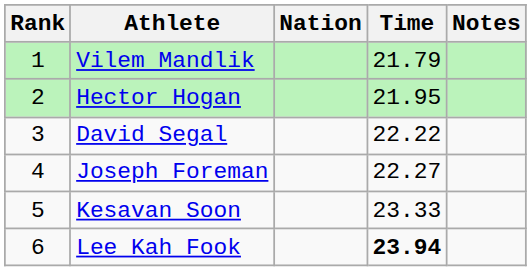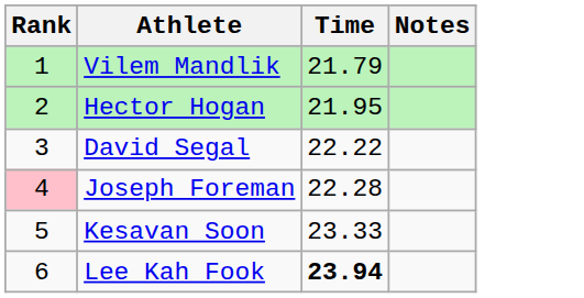- column: Nation
Joseph Foreman | Rank: no background -> pink background
Joseph Foreman | Time: 22.27 -> 22.28
